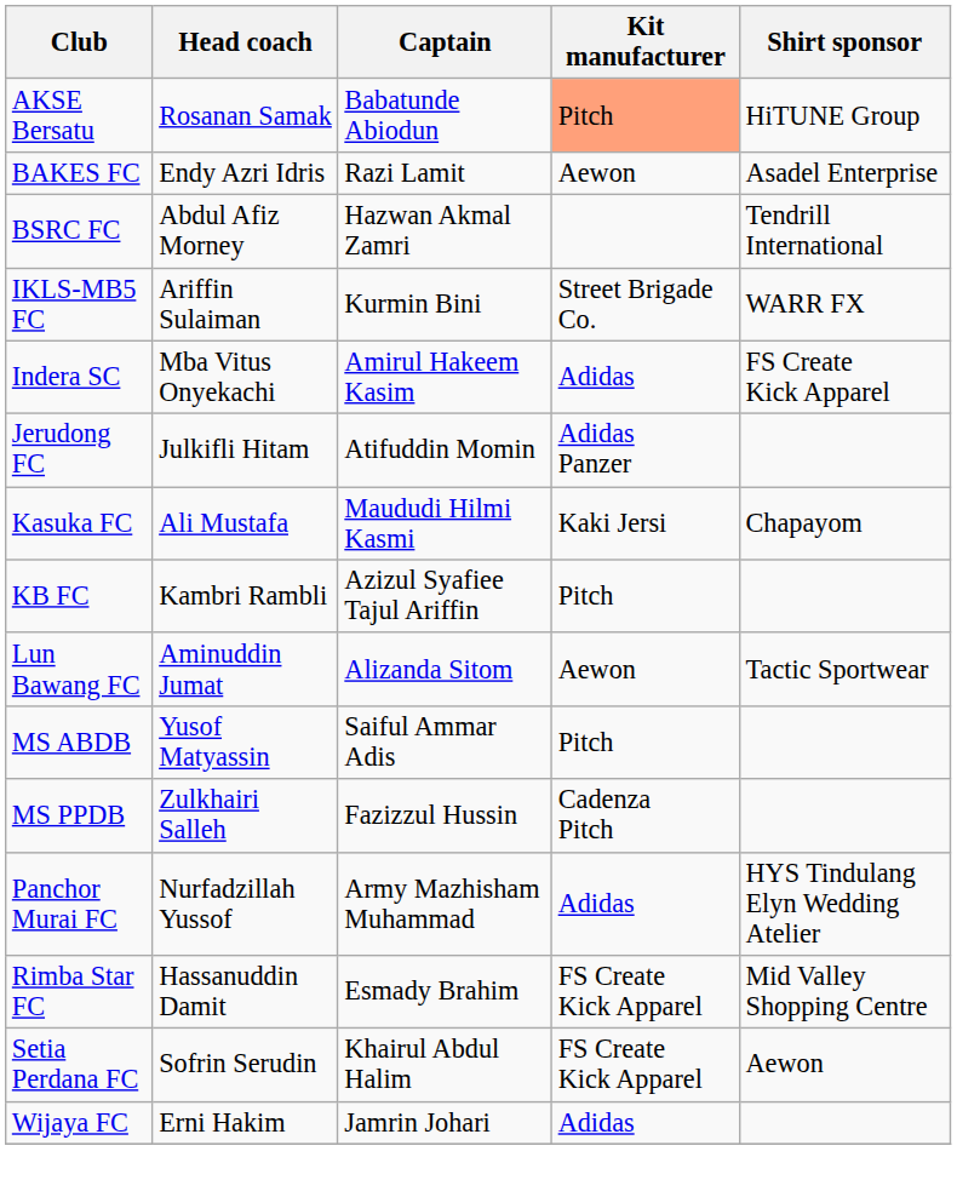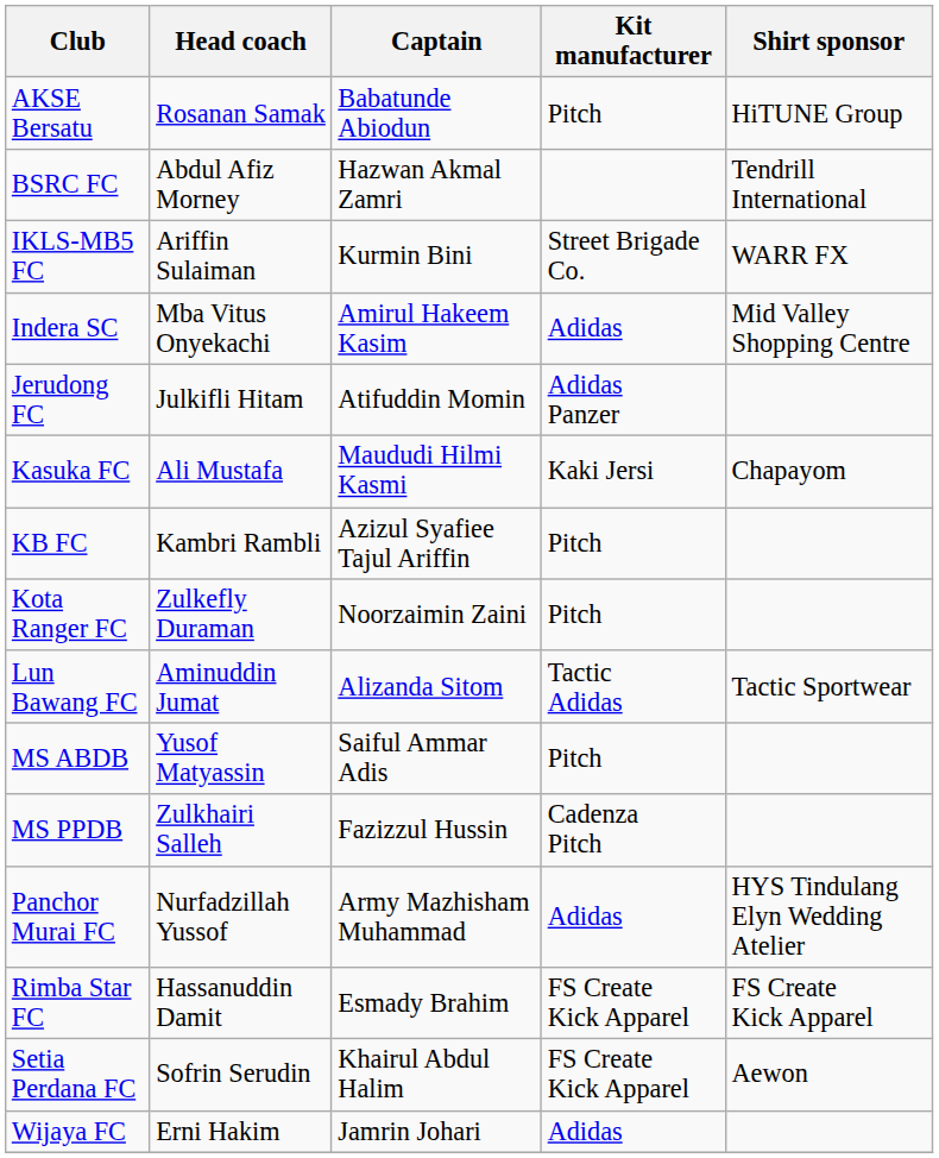AKSE Bersatu | Kit manufacturer: lightsalmon background -> no background
- row: BAKES FC | Endy Azri Idris | Razi Lamit | Aewon | Asadel Enterprise
Indera SC | Shirt sponsor: FS Create Kick Apparel -> Mid Valley Shopping Centre
+ row: Kota Ranger FC | Zulkefly Duraman | Noorzaimin Zaini | Pitch
Lun Bawang FC | Kit manufacturer: Aewon -> Tactic Adidas
Rimba Star FC | Shirt sponsor: Mid Valley Shopping Centre -> FS Create Kick Apparel
